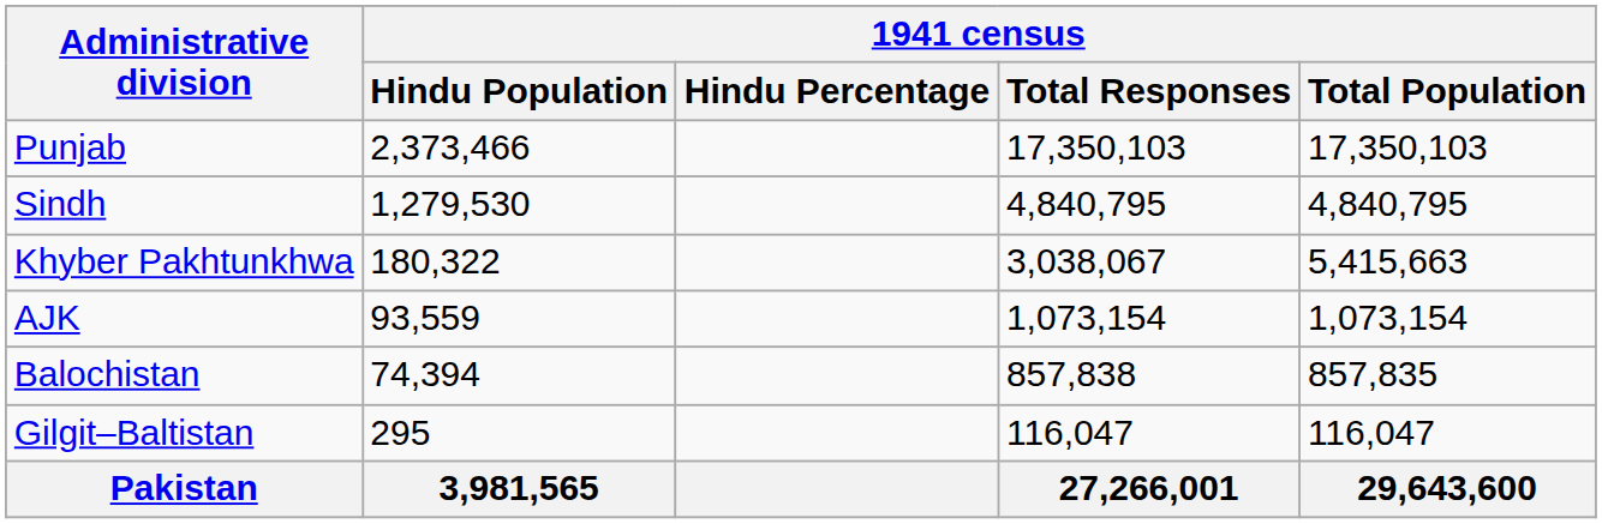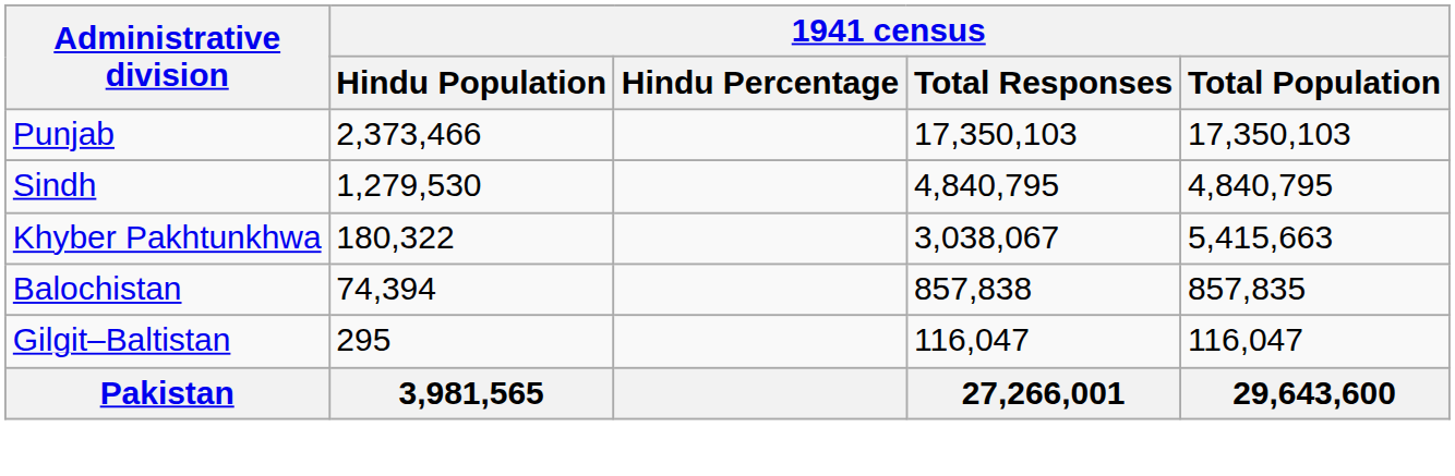- row: AJK | 93,559 | 1,073,154 | 1,073,154
